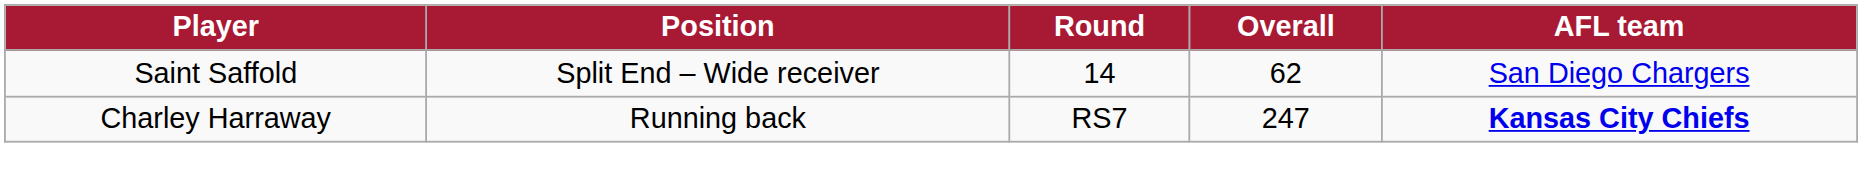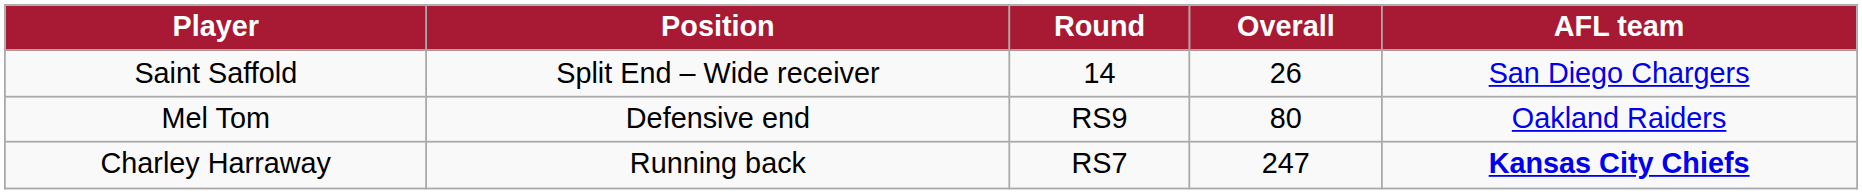Saint Saffold | Overall: 62 -> 26
+ row: Mel Tom | Defensive end | RS9 | 80 | Oakland Raiders
